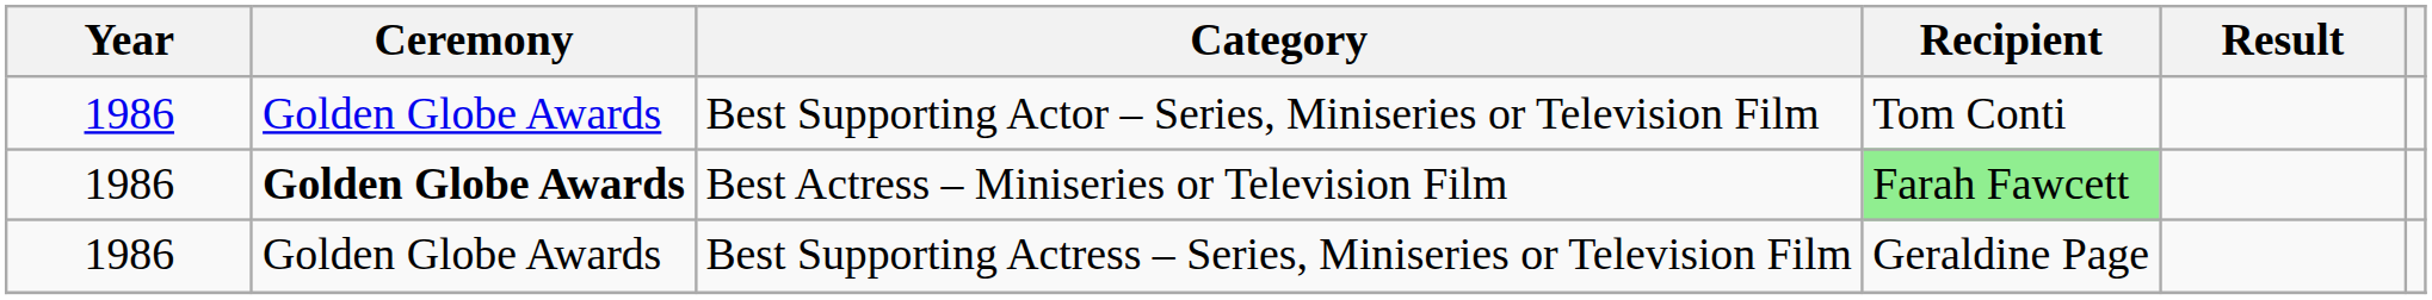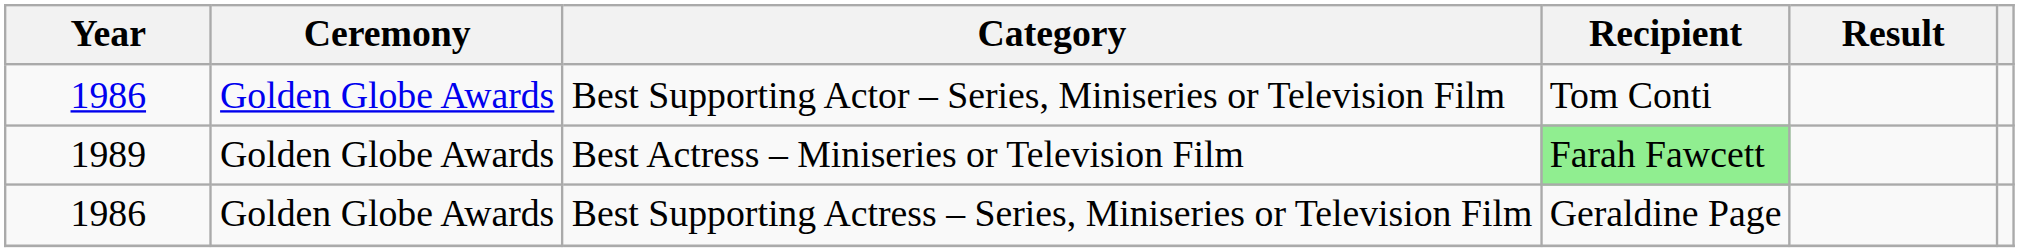Best Actress – Miniseries or Television Film | Year: 1986 -> 1989
Best Actress – Miniseries or Television Film | Ceremony: bold -> normal
